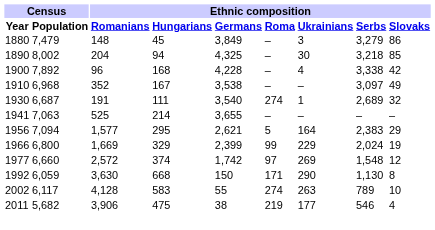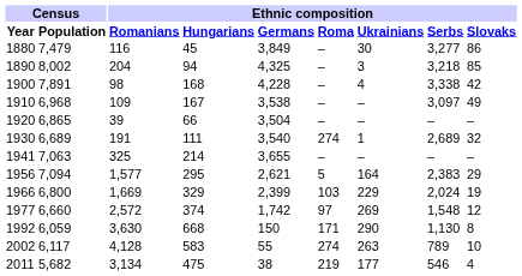1880 | Ethnic composition / Romanians: 148 -> 116
1880 | Ethnic composition / Ukrainians: 3 -> 30
1880 | Ethnic composition / Serbs: 3,279 -> 3,277
1890 | Ethnic composition / Ukrainians: 30 -> 3
1900 | Census / Population: 7,892 -> 7,891
1900 | Ethnic composition / Romanians: 96 -> 98
1910 | Ethnic composition / Romanians: 352 -> 109
+ row: 1920 | 6,865 | 39 | 66 | 3,504 | – | – | – | –
1930 | Census / Population: 6,687 -> 6,689
1941 | Ethnic composition / Romanians: 525 -> 325
1966 | Ethnic composition / Roma: 99 -> 103
2011 | Ethnic composition / Romanians: 3,906 -> 3,134
